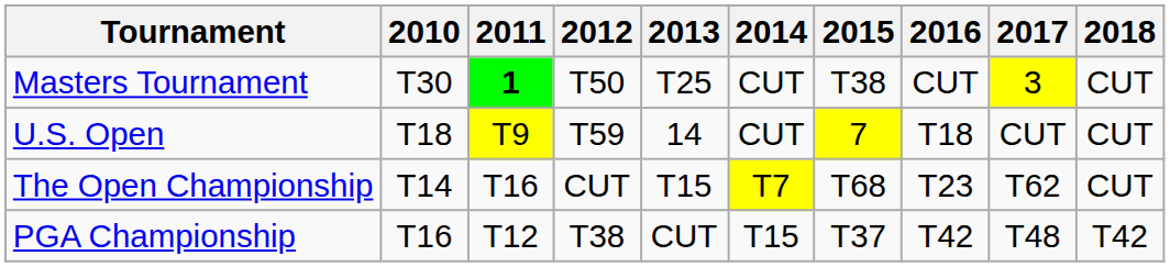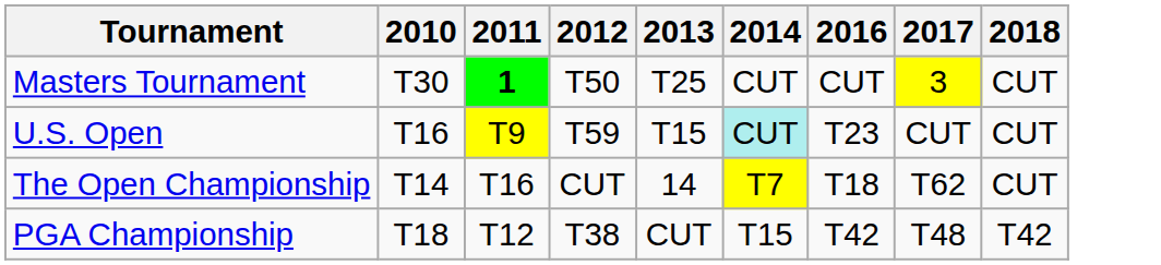- column: 2015 | T38 | 7 | T68 | T37
U.S. Open | 2010: T18 -> T16
U.S. Open | 2013: 14 -> T15
U.S. Open | 2014: no background -> paleturquoise background
U.S. Open | 2016: T18 -> T23
The Open Championship | 2013: T15 -> 14
The Open Championship | 2016: T23 -> T18
PGA Championship | 2010: T16 -> T18
